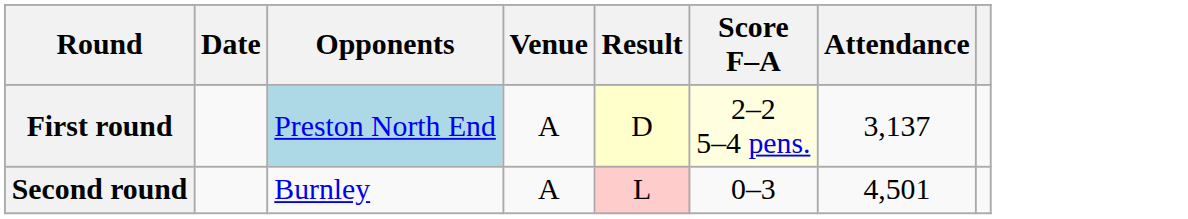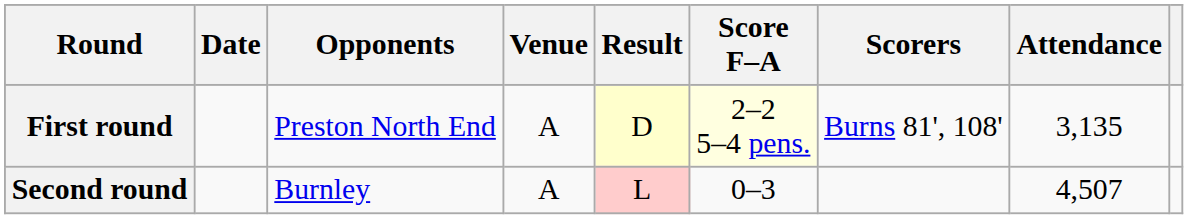+ column: Scorers | Burns 81', 108'
First round | Opponents: lightblue background -> no background
First round | Attendance: 3,137 -> 3,135
Second round | Attendance: 4,501 -> 4,507
